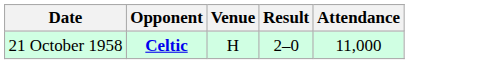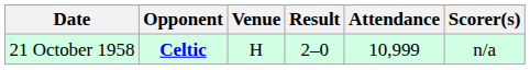+ column: Scorer(s) | n/a
21 October 1958 | Attendance: 11,000 -> 10,999
